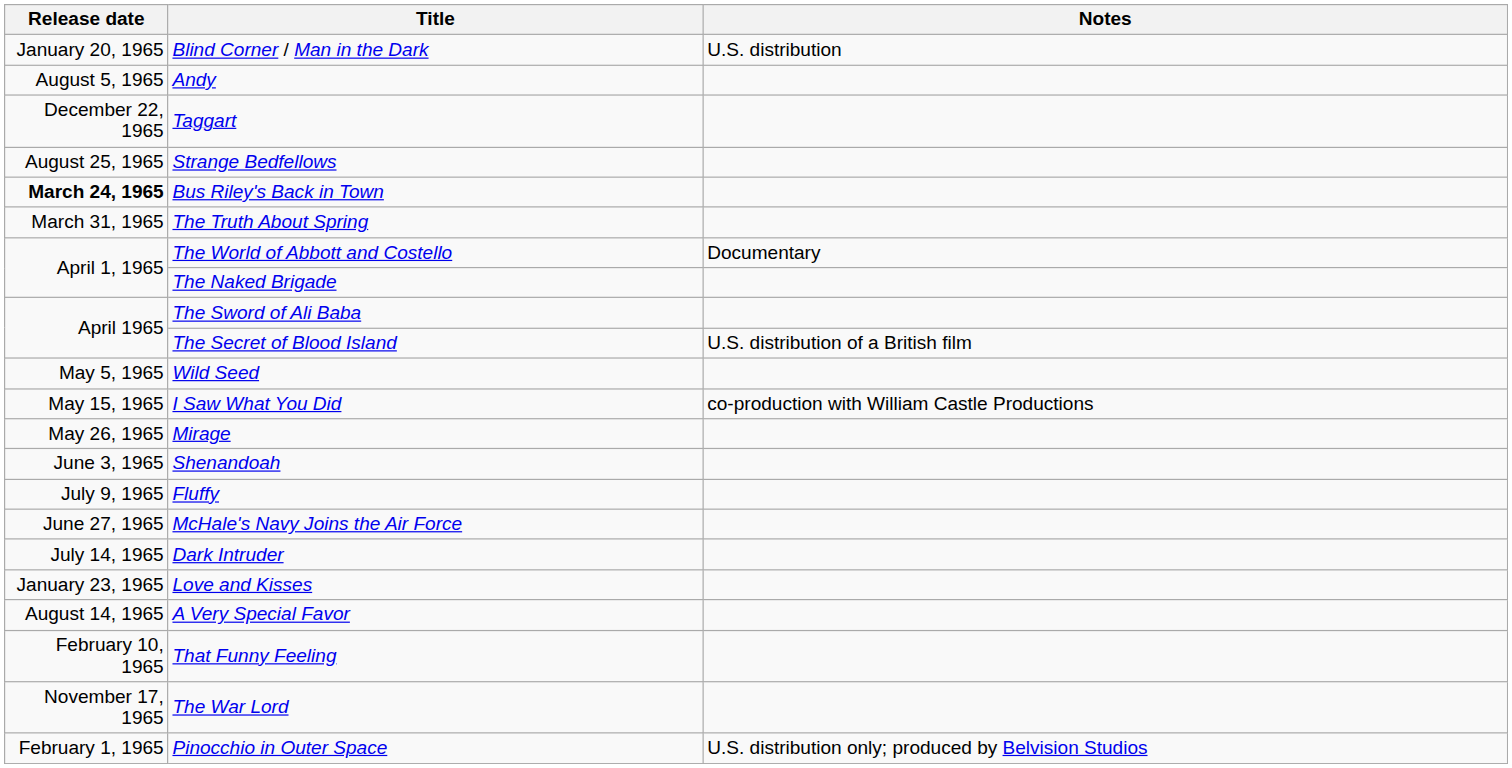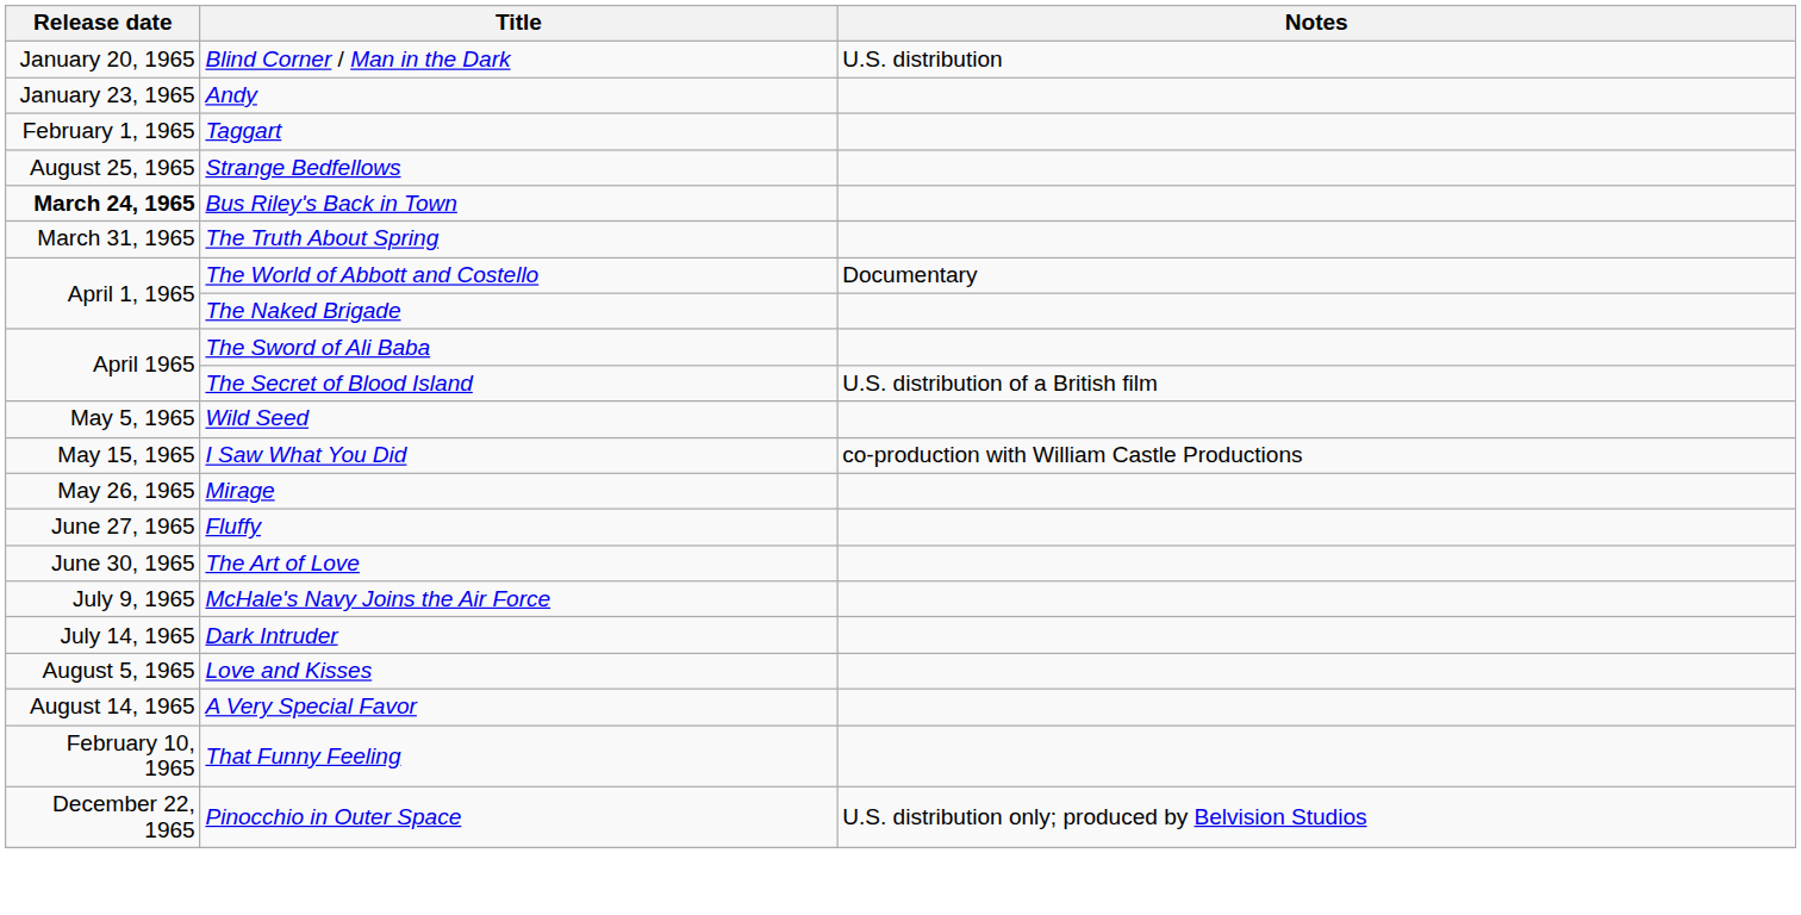Andy | Release date: August 5, 1965 -> January 23, 1965
Taggart | Release date: December 22, 1965 -> February 1, 1965
- row: June 3, 1965 | Shenandoah
Fluffy | Release date: July 9, 1965 -> June 27, 1965
+ row: June 30, 1965 | The Art of Love
McHale's Navy Joins the Air Force | Release date: June 27, 1965 -> July 9, 1965
Love and Kisses | Release date: January 23, 1965 -> August 5, 1965
- row: November 17, 1965 | The War Lord
Pinocchio in Outer Space | Release date: February 1, 1965 -> December 22, 1965
